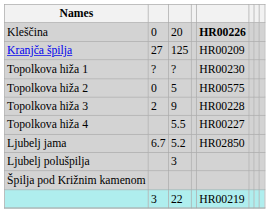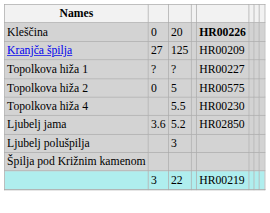Topolkova hiža 1 | column 5: HR00230 -> HR00227
- row: Topolkova hiža 3 | 2 | 9 | HR00228
Topolkova hiža 4 | column 5: HR00227 -> HR00230
Ljubelj jama | column 2: 6.7 -> 3.6
